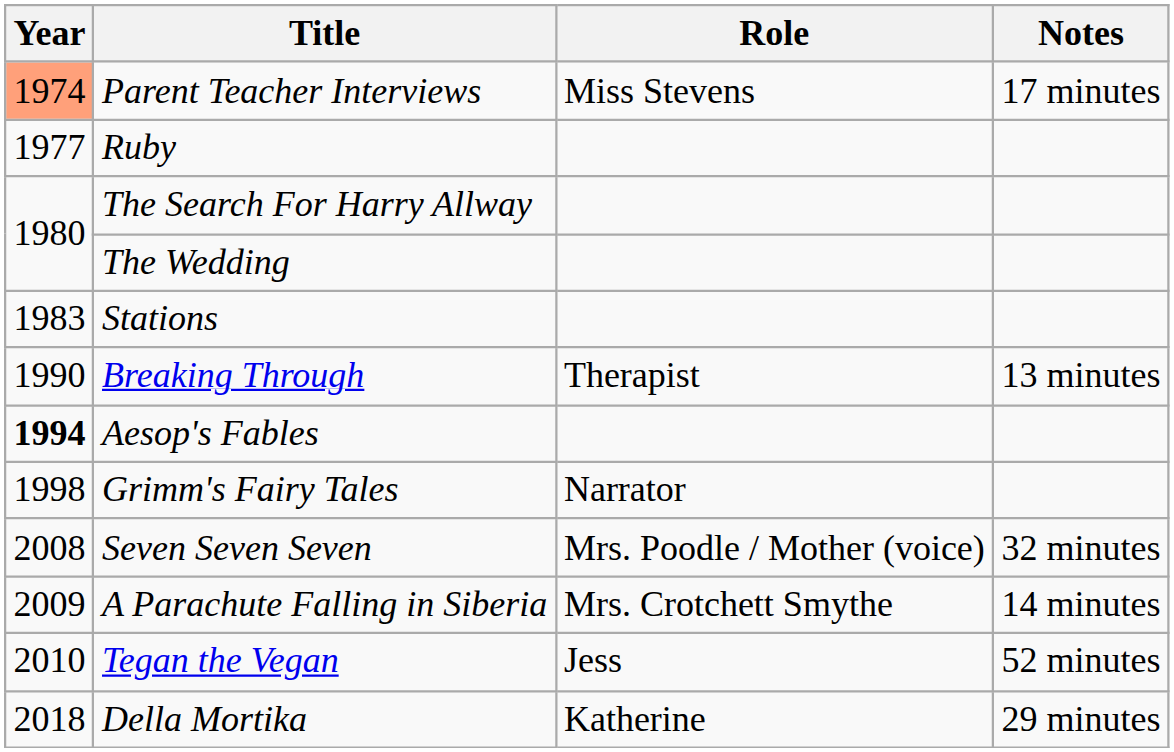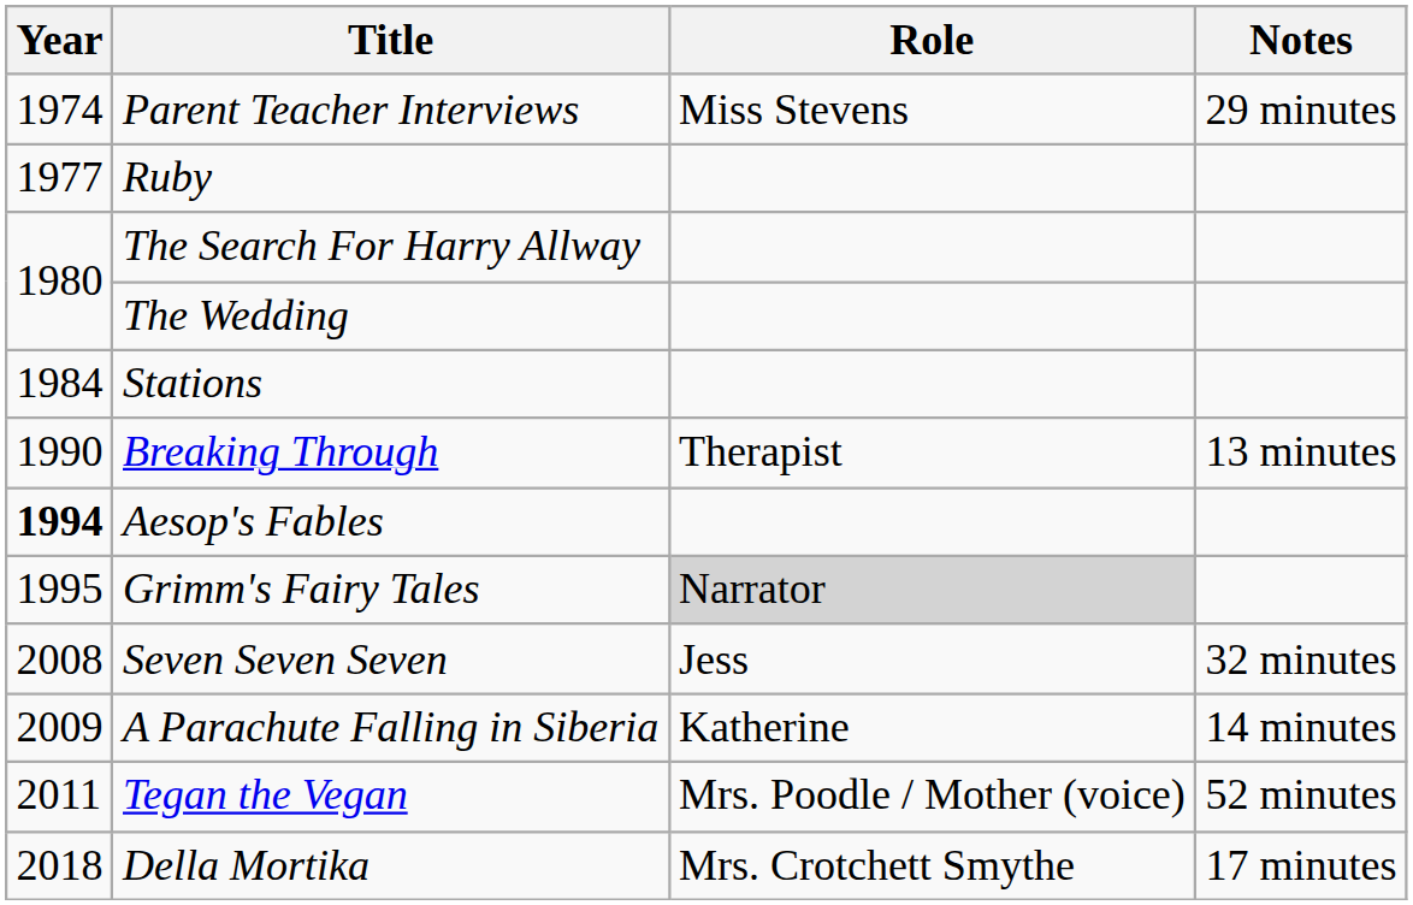Parent Teacher Interviews | Year: lightsalmon background -> no background
Parent Teacher Interviews | Notes: 17 minutes -> 29 minutes
Stations | Year: 1983 -> 1984
Grimm's Fairy Tales | Year: 1998 -> 1995
Grimm's Fairy Tales | Role: no background -> lightgrey background
Seven Seven Seven | Role: Mrs. Poodle / Mother (voice) -> Jess
A Parachute Falling in Siberia | Role: Mrs. Crotchett Smythe -> Katherine
Tegan the Vegan | Year: 2010 -> 2011
Tegan the Vegan | Role: Jess -> Mrs. Poodle / Mother (voice)
Della Mortika | Role: Katherine -> Mrs. Crotchett Smythe
Della Mortika | Notes: 29 minutes -> 17 minutes
